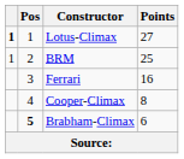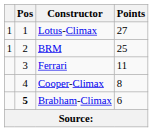Lotus-Climax | column 1: bold -> normal
Ferrari | Points: 16 -> 11
